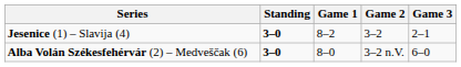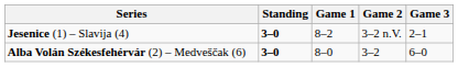Jesenice (1) – Slavija (4) | Game 2: 3–2 -> 3–2 n.V.
Alba Volán Székesfehérvár (2) – Medveščak (6) | Game 2: 3–2 n.V. -> 3–2
